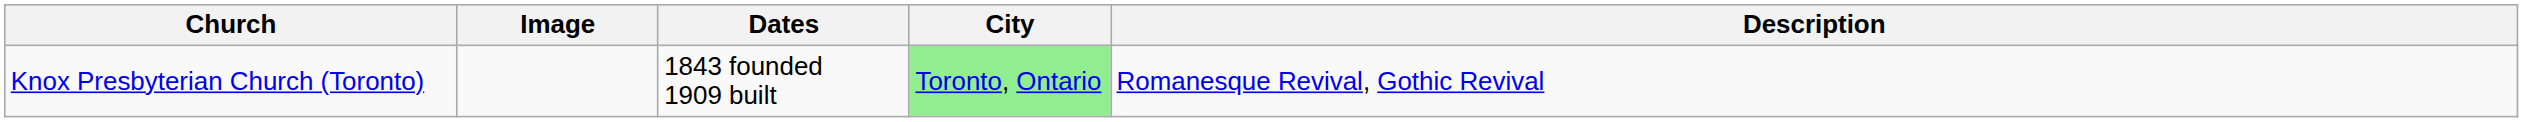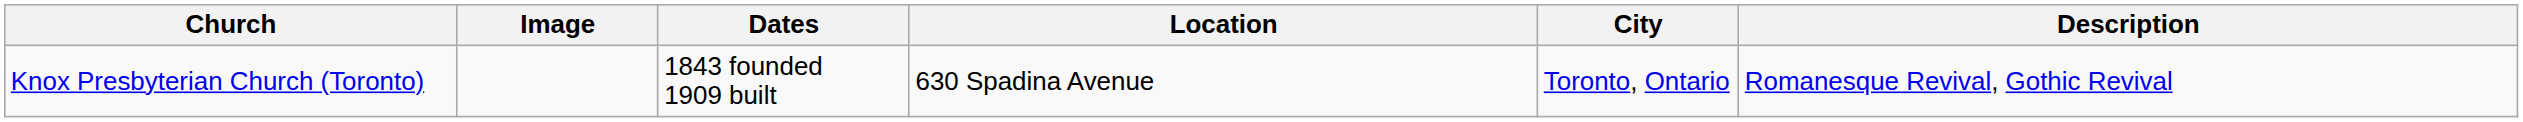+ column: Location | 630 Spadina Avenue
Knox Presbyterian Church (Toronto) | City: lightgreen background -> no background
